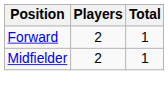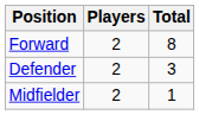Forward | Total: 1 -> 8
+ row: Defender | 2 | 3
